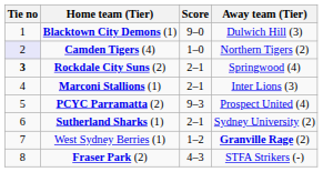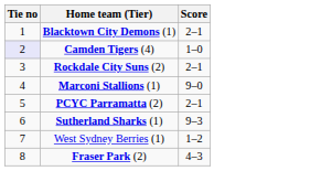- column: Away team (Tier) | Dulwich Hill (3) | Northern Tigers (2) | Springwood (4) | Inter Lions (3) | Prospect United (4) | Sydney University (2) | Granville Rage (2) | STFA Strikers (-)
Blacktown City Demons (1) | Score: 9–0 -> 2–1
Rockdale City Suns (2) | Tie no: bold -> normal
Marconi Stallions (1) | Score: 2–1 -> 9–0
PCYC Parramatta (2) | Score: 9–3 -> 2–1
Sutherland Sharks (1) | Score: 2–1 -> 9–3
